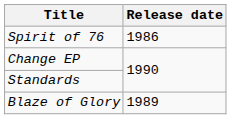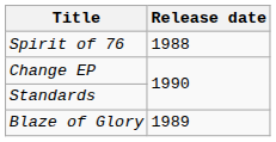Spirit of 76 | Release date: 1986 -> 1988
